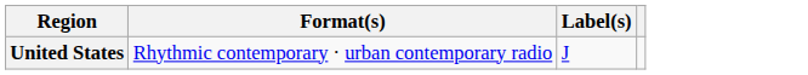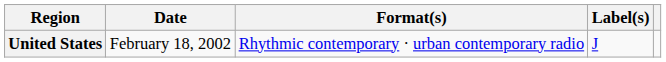+ column: Date | February 18, 2002
